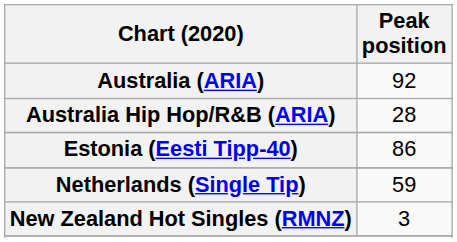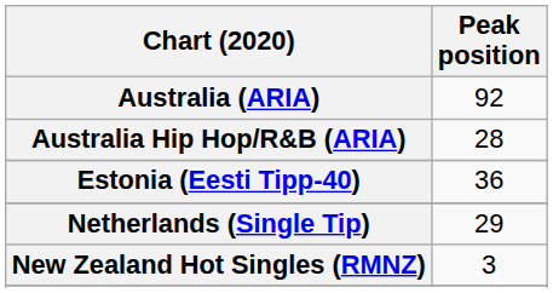Estonia (Eesti Tipp-40) | Peak position: 86 -> 36
Netherlands (Single Tip) | Peak position: 59 -> 29
